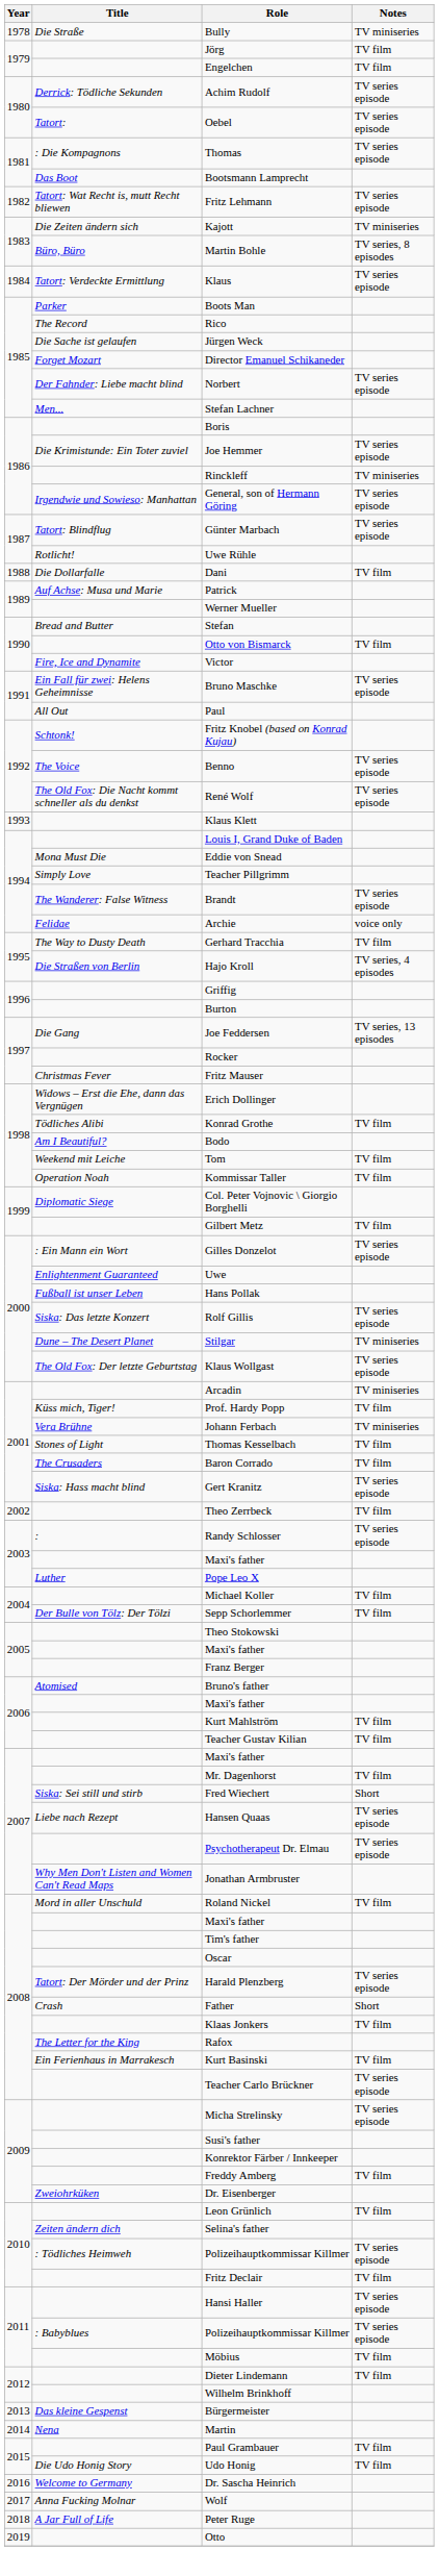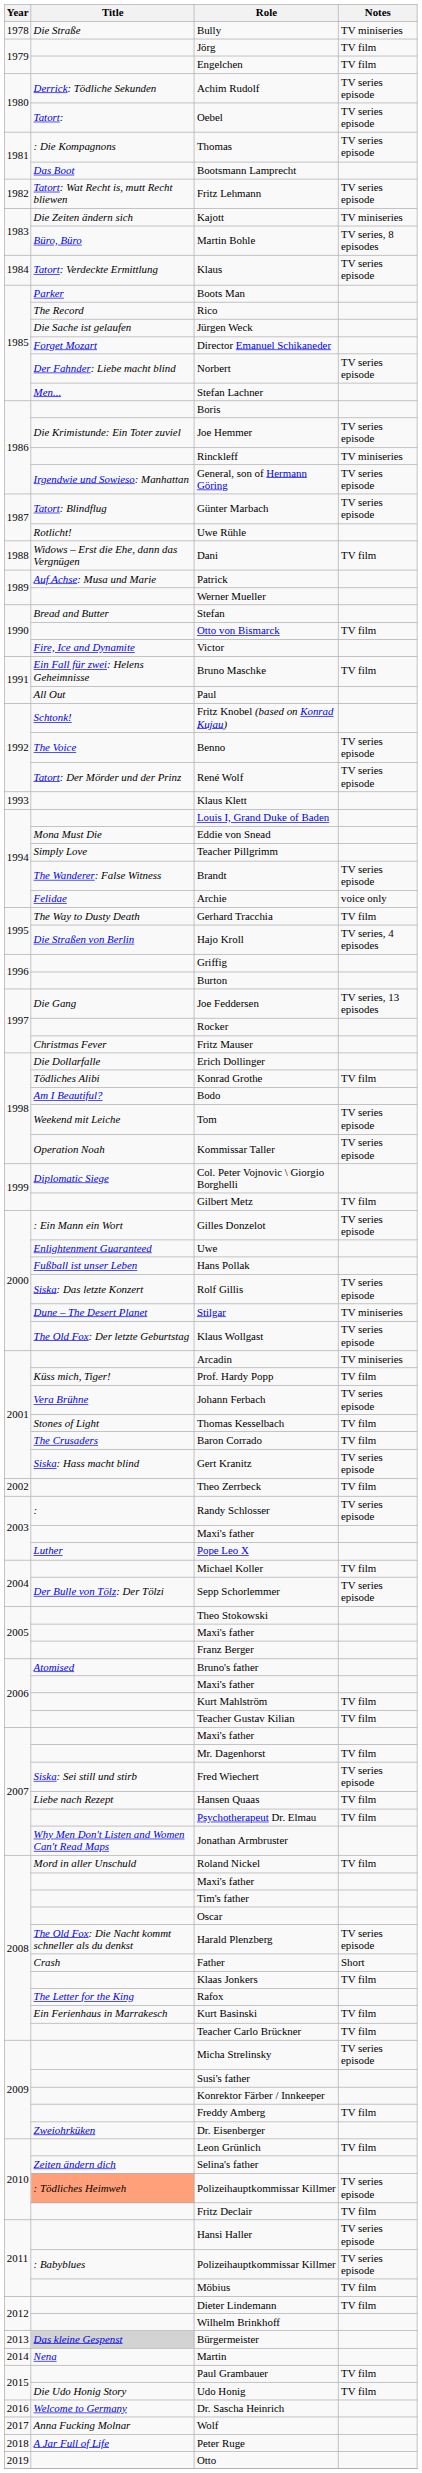Dani | Title: Die Dollarfalle -> Widows – Erst die Ehe, dann das Vergnügen
Bruno Maschke | Notes: TV series episode -> TV film
René Wolf | Title: The Old Fox: Die Nacht kommt schneller als du denkst -> Tatort: Der Mörder und der Prinz
Erich Dollinger | Title: Widows – Erst die Ehe, dann das Vergnügen -> Die Dollarfalle
Tom | Notes: TV film -> TV series episode
Kommissar Taller | Notes: TV film -> TV series episode
Johann Ferbach | Notes: TV miniseries -> TV series episode
Sepp Schorlemmer | Notes: TV film -> TV series episode
Fred Wiechert | Notes: Short -> TV series episode
Hansen Quaas | Notes: TV series episode -> TV film
Psychotherapeut Dr. Elmau | Notes: TV series episode -> TV film
Harald Plenzberg | Title: Tatort: Der Mörder und der Prinz -> The Old Fox: Die Nacht kommt schneller als du denkst
Teacher Carlo Brückner | Notes: TV series episode -> TV film
2010 / Polizeihauptkommissar Killmer | Title: no background -> lightsalmon background
Bürgermeister | Title: no background -> lightgrey background
